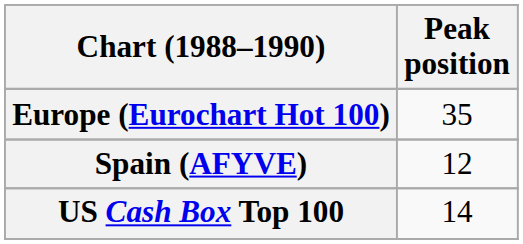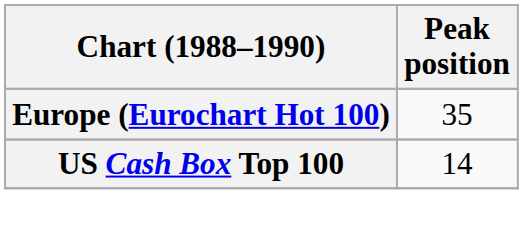- row: Spain (AFYVE) | 12
